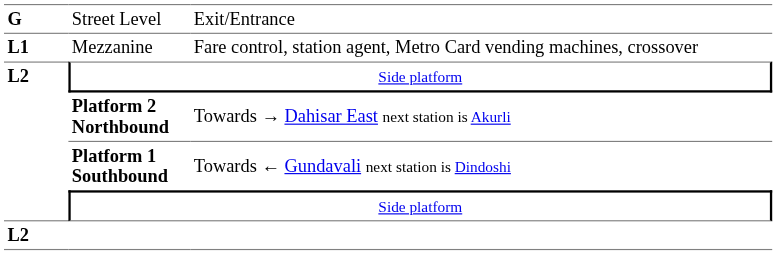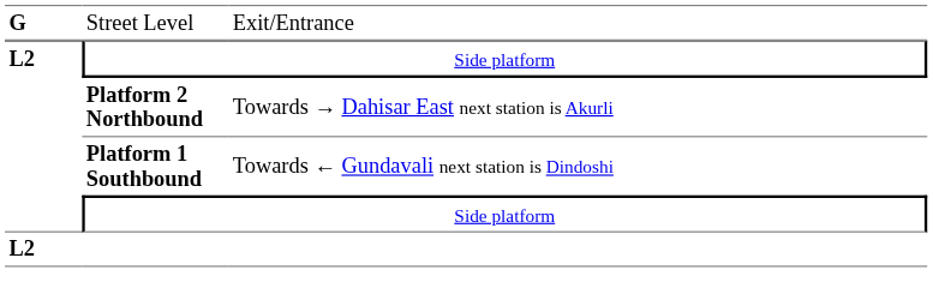- row: L1 | Mezzanine | Fare control, station agent, Metro Card vending machines, crossover
